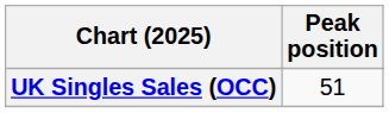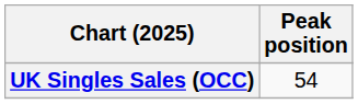UK Singles Sales (OCC) | Peak position: 51 -> 54
